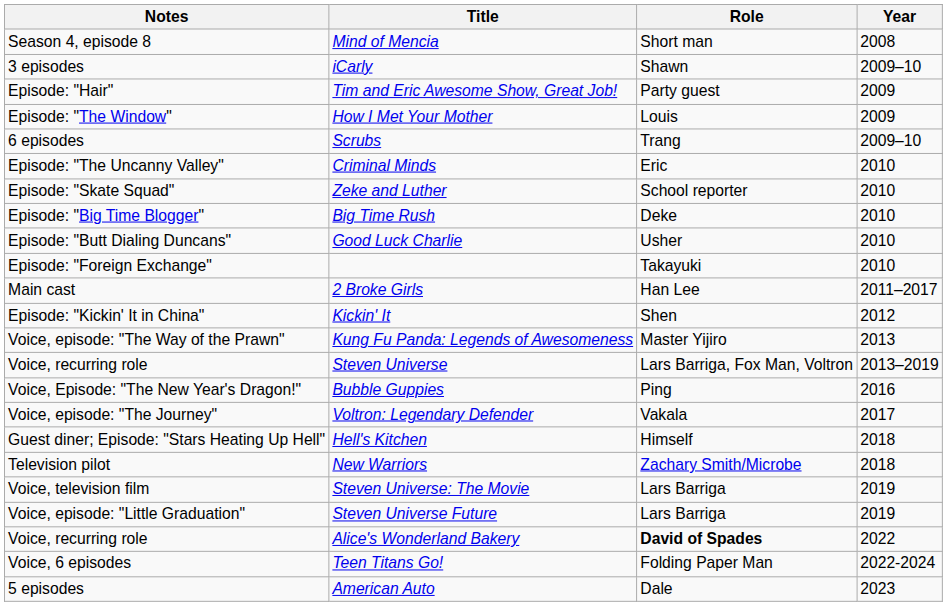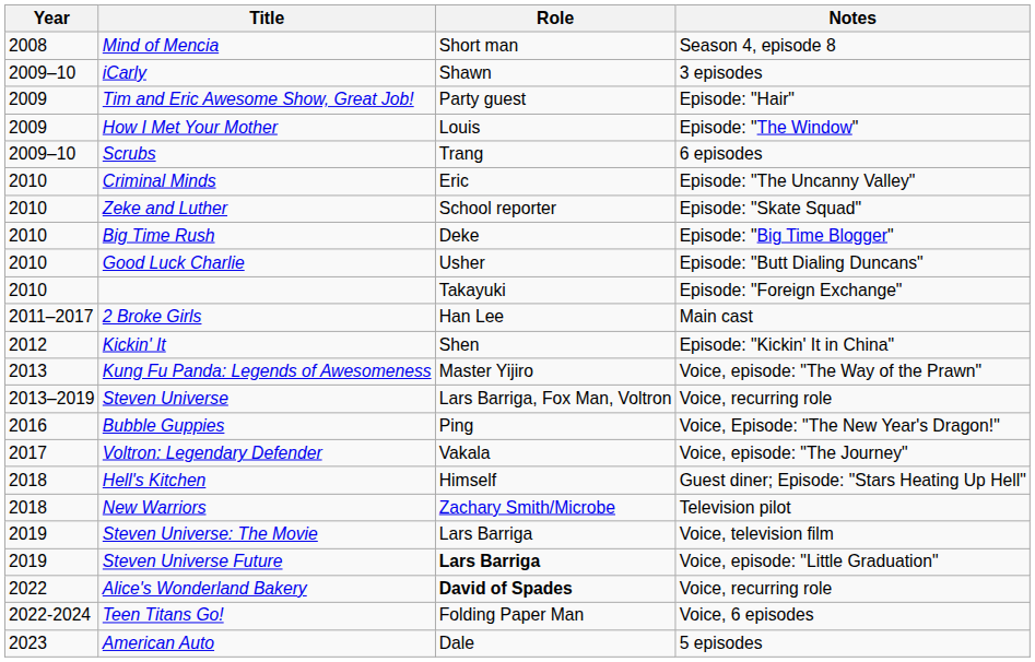columns swapped: Year <-> Notes
Steven Universe Future | Role: normal -> bold
